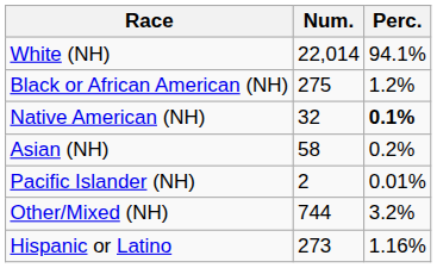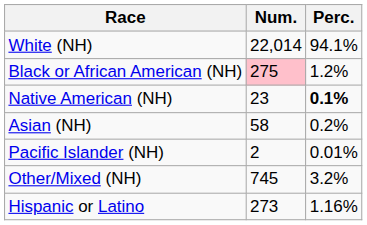Black or African American (NH) | Num.: no background -> pink background
Native American (NH) | Num.: 32 -> 23
Other/Mixed (NH) | Num.: 744 -> 745
